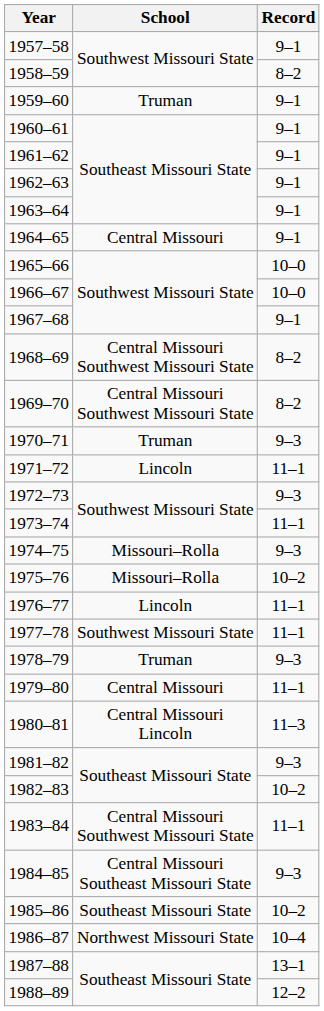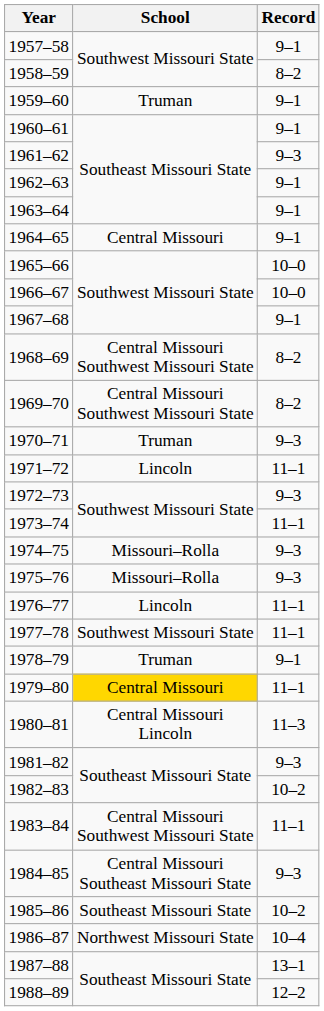1961–62 | Record: 9–1 -> 9–3
1975–76 | Record: 10–2 -> 9–3
1978–79 | Record: 9–3 -> 9–1
1979–80 | School: no background -> gold background
